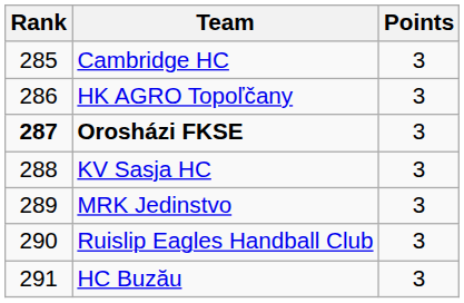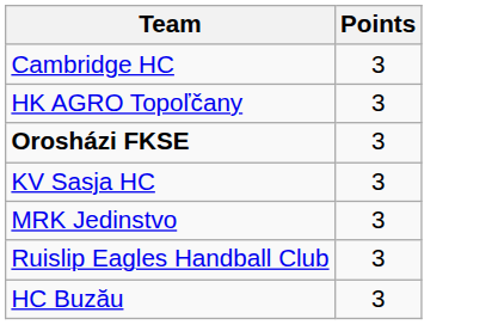- column: Rank | 285 | 286 | 287 | 288 | 289 | 290 | 291
